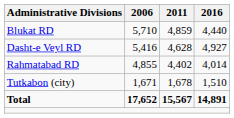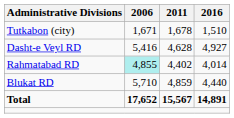rows swapped: Blukat RD <-> Tutkabon (city)
Rahmatabad RD | 2006: no background -> paleturquoise background
